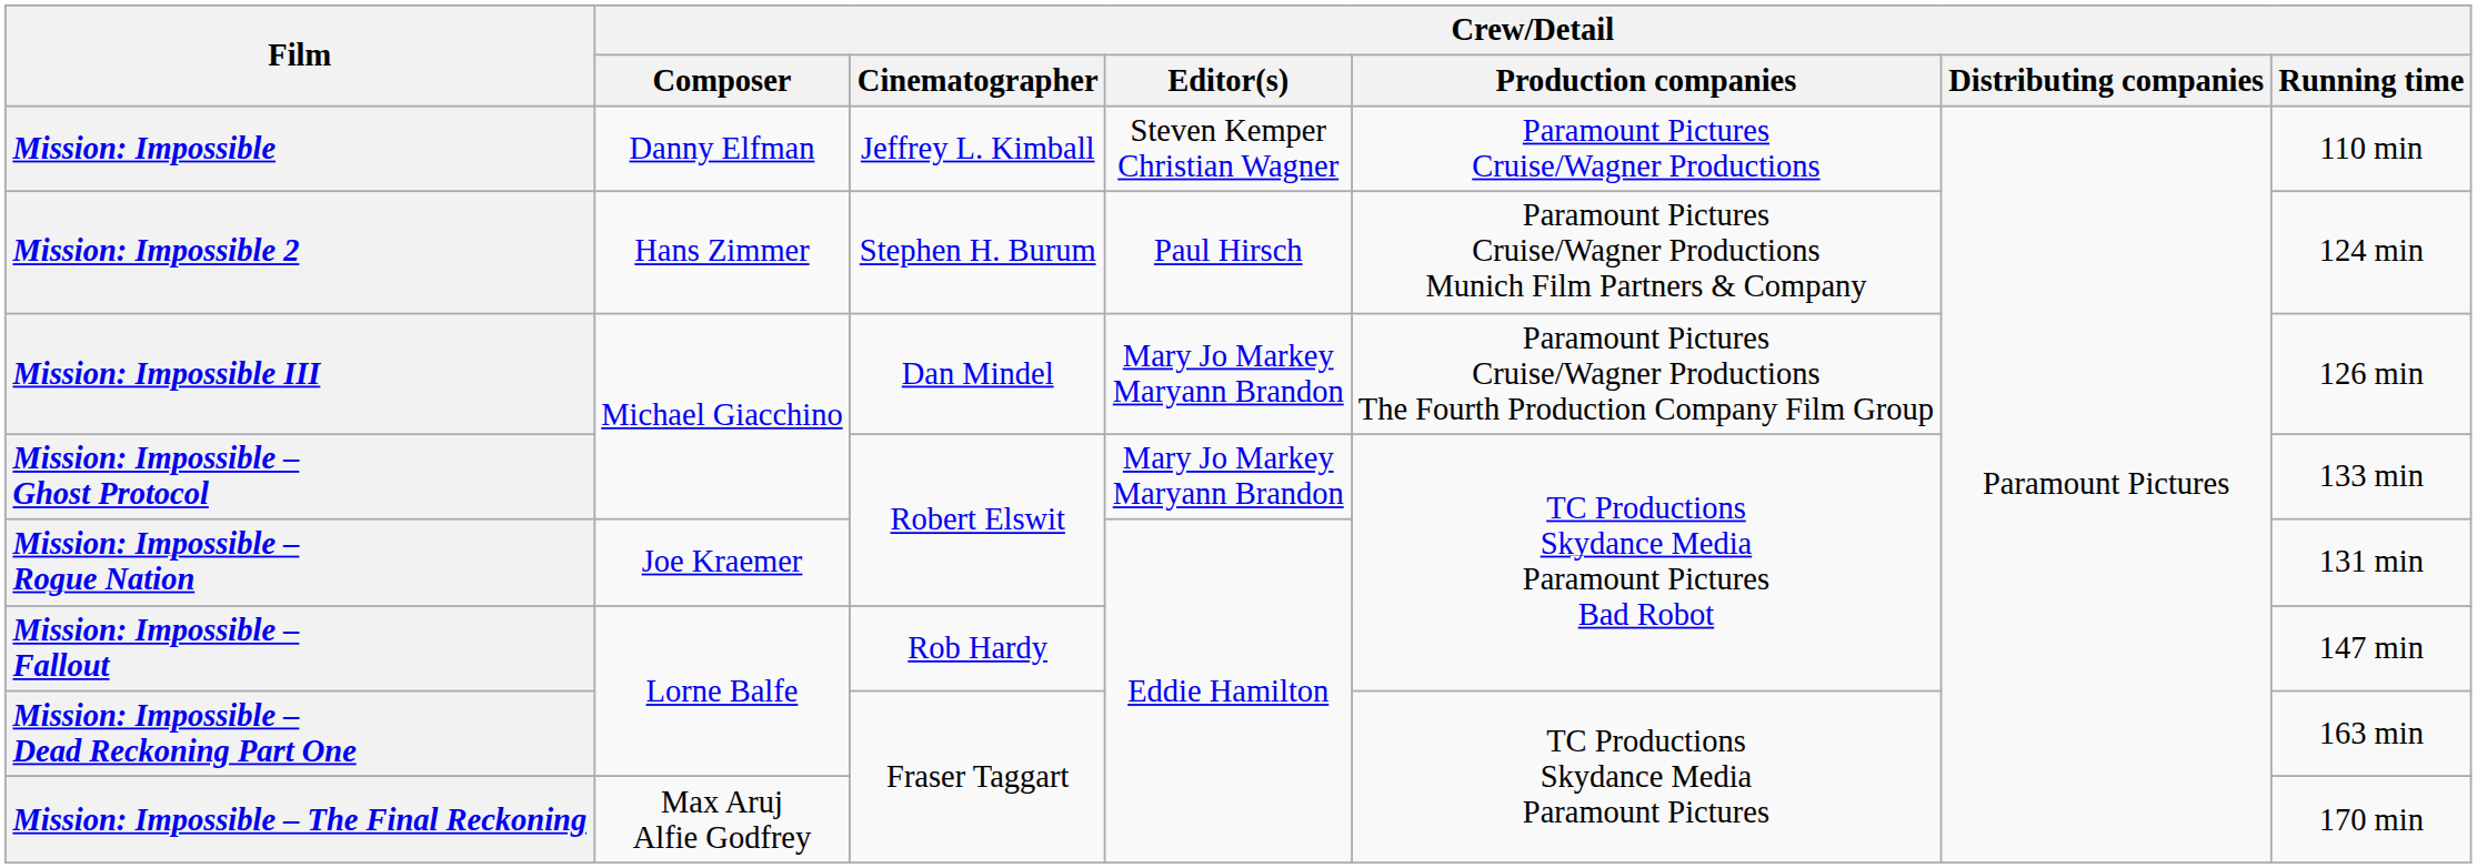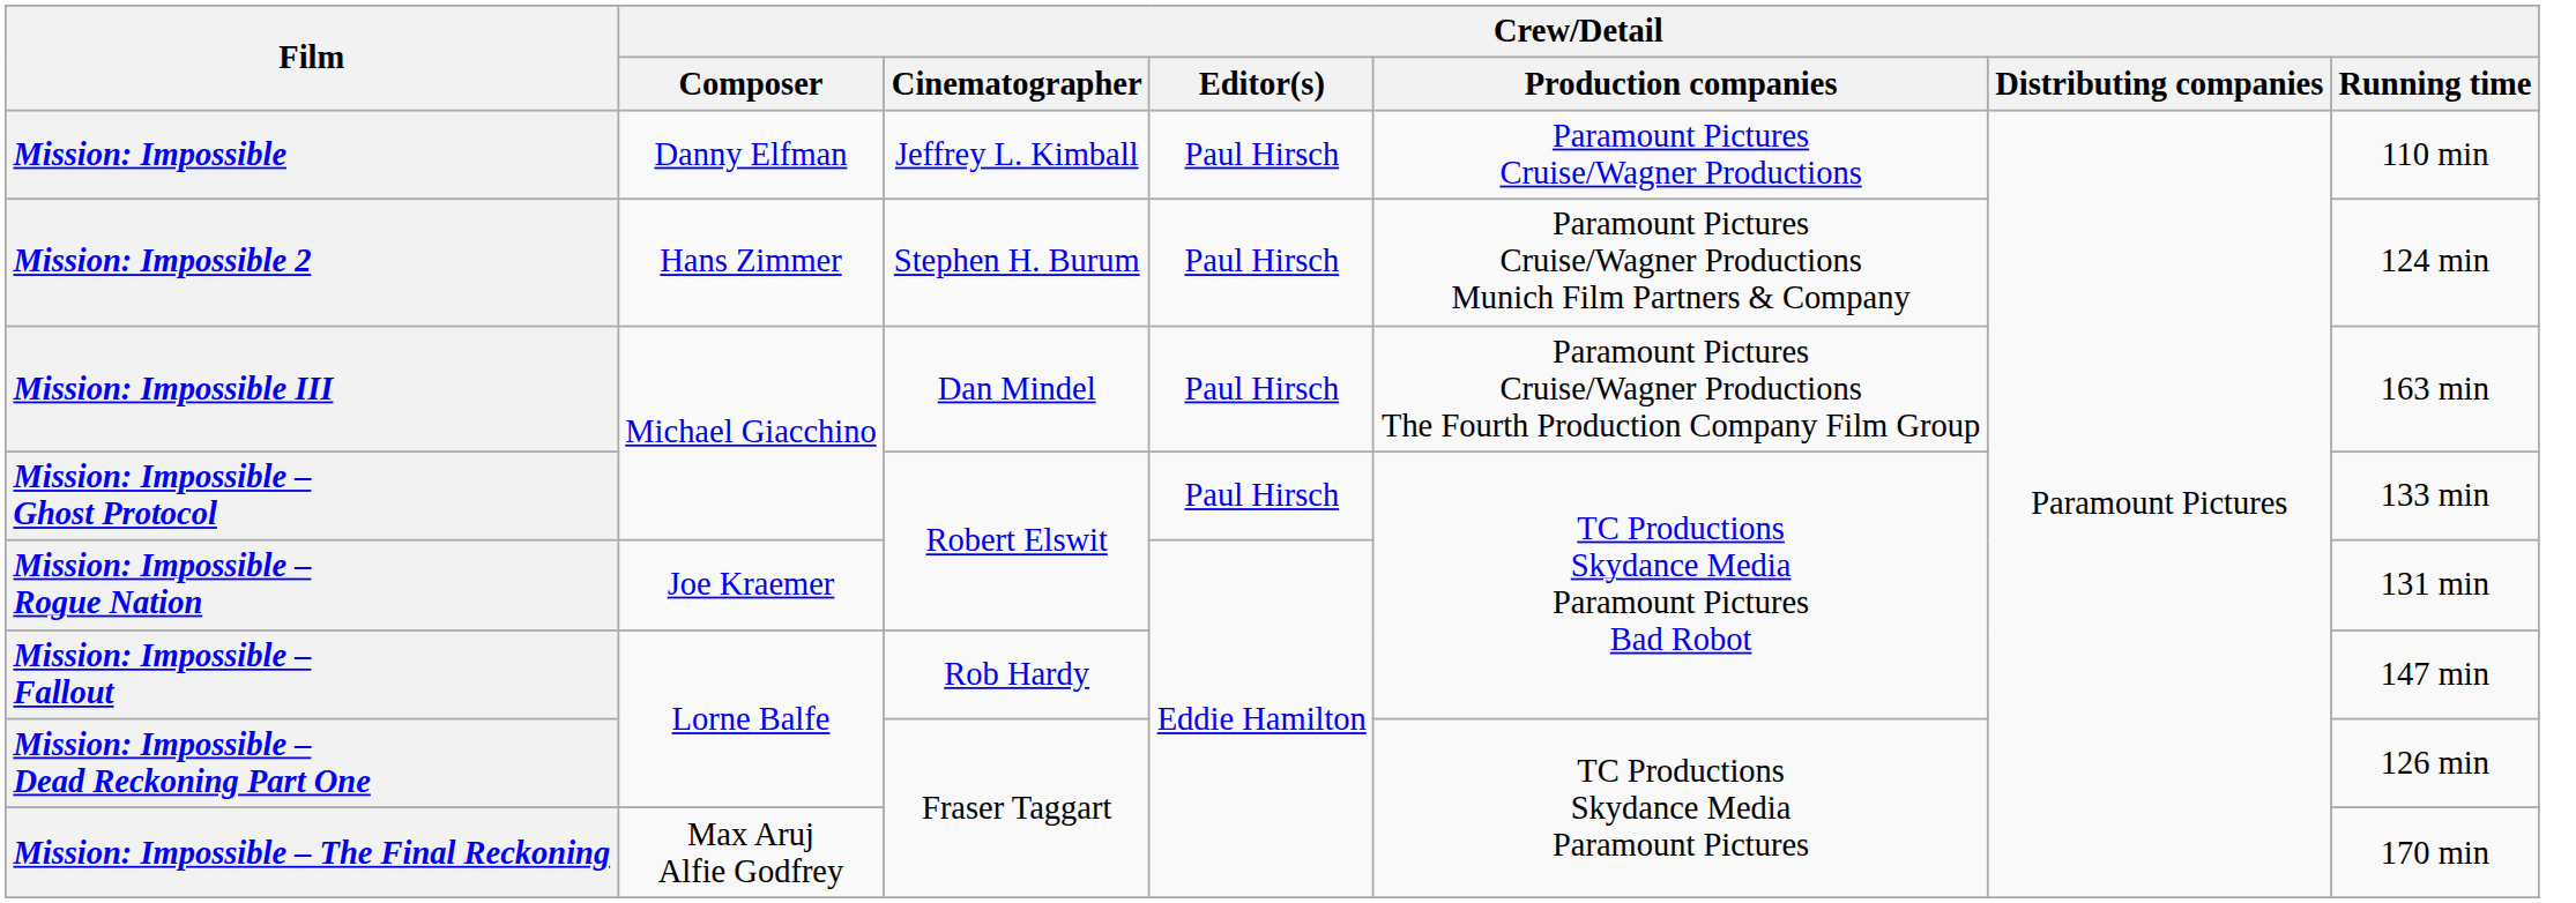Mission: Impossible | Crew/Detail / Editor(s): Steven Kemper Christian Wagner -> Paul Hirsch
Mission: Impossible III | Crew/Detail / Editor(s): Mary Jo Markey Maryann Brandon -> Paul Hirsch
Mission: Impossible III | Crew/Detail / Running time: 126 min -> 163 min
Mission: Impossible – Ghost Protocol | Crew/Detail / Editor(s): Mary Jo Markey Maryann Brandon -> Paul Hirsch
Mission: Impossible – Dead Reckoning Part One | Crew/Detail / Running time: 163 min -> 126 min
